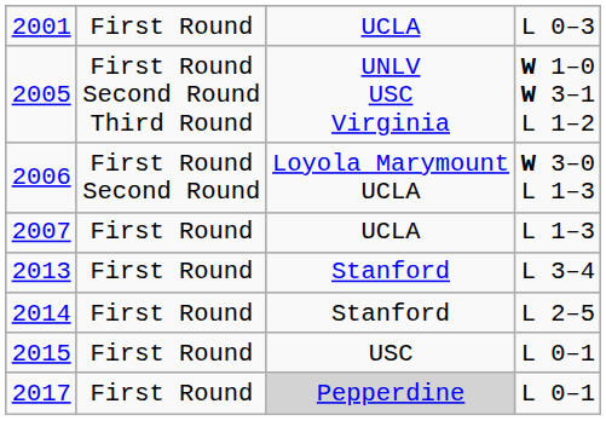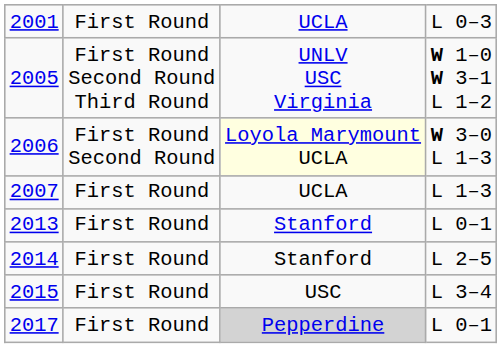2006 | column 3: no background -> lightyellow background
2013 | column 4: L 3–4 -> L 0–1
2015 | column 4: L 0–1 -> L 3–4
